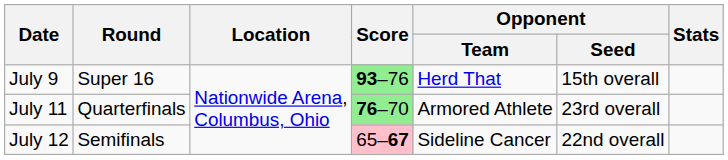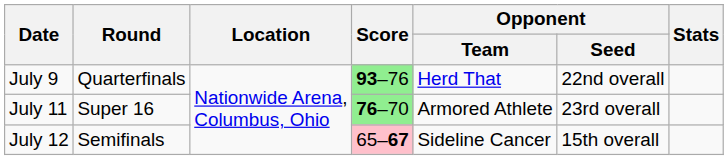July 9 | Round: Super 16 -> Quarterfinals
July 9 | Opponent / Seed: 15th overall -> 22nd overall
July 11 | Round: Quarterfinals -> Super 16
July 12 | Opponent / Seed: 22nd overall -> 15th overall
